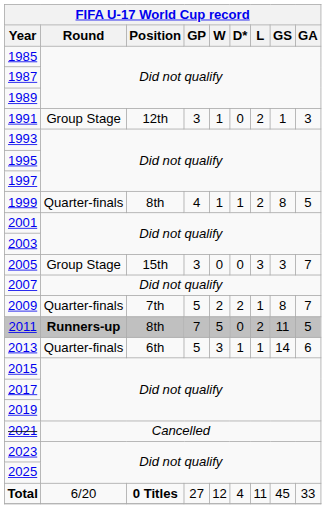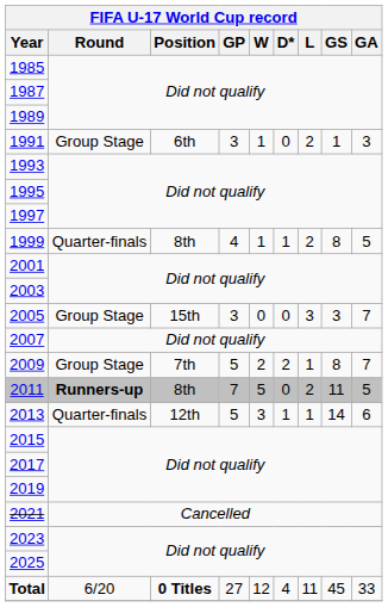1991 | Position: 12th -> 6th
2009 | Round: Quarter-finals -> Group Stage
2013 | Position: 6th -> 12th
